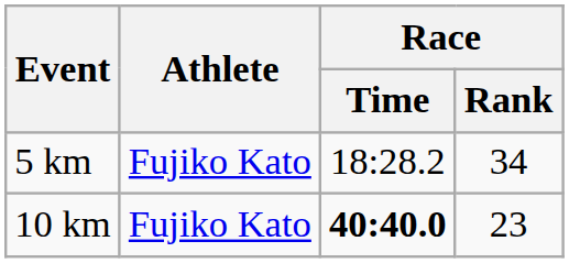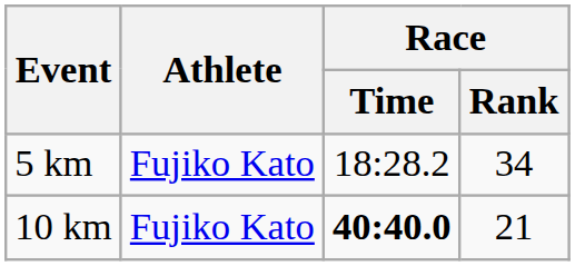10 km | Race / Rank: 23 -> 21
